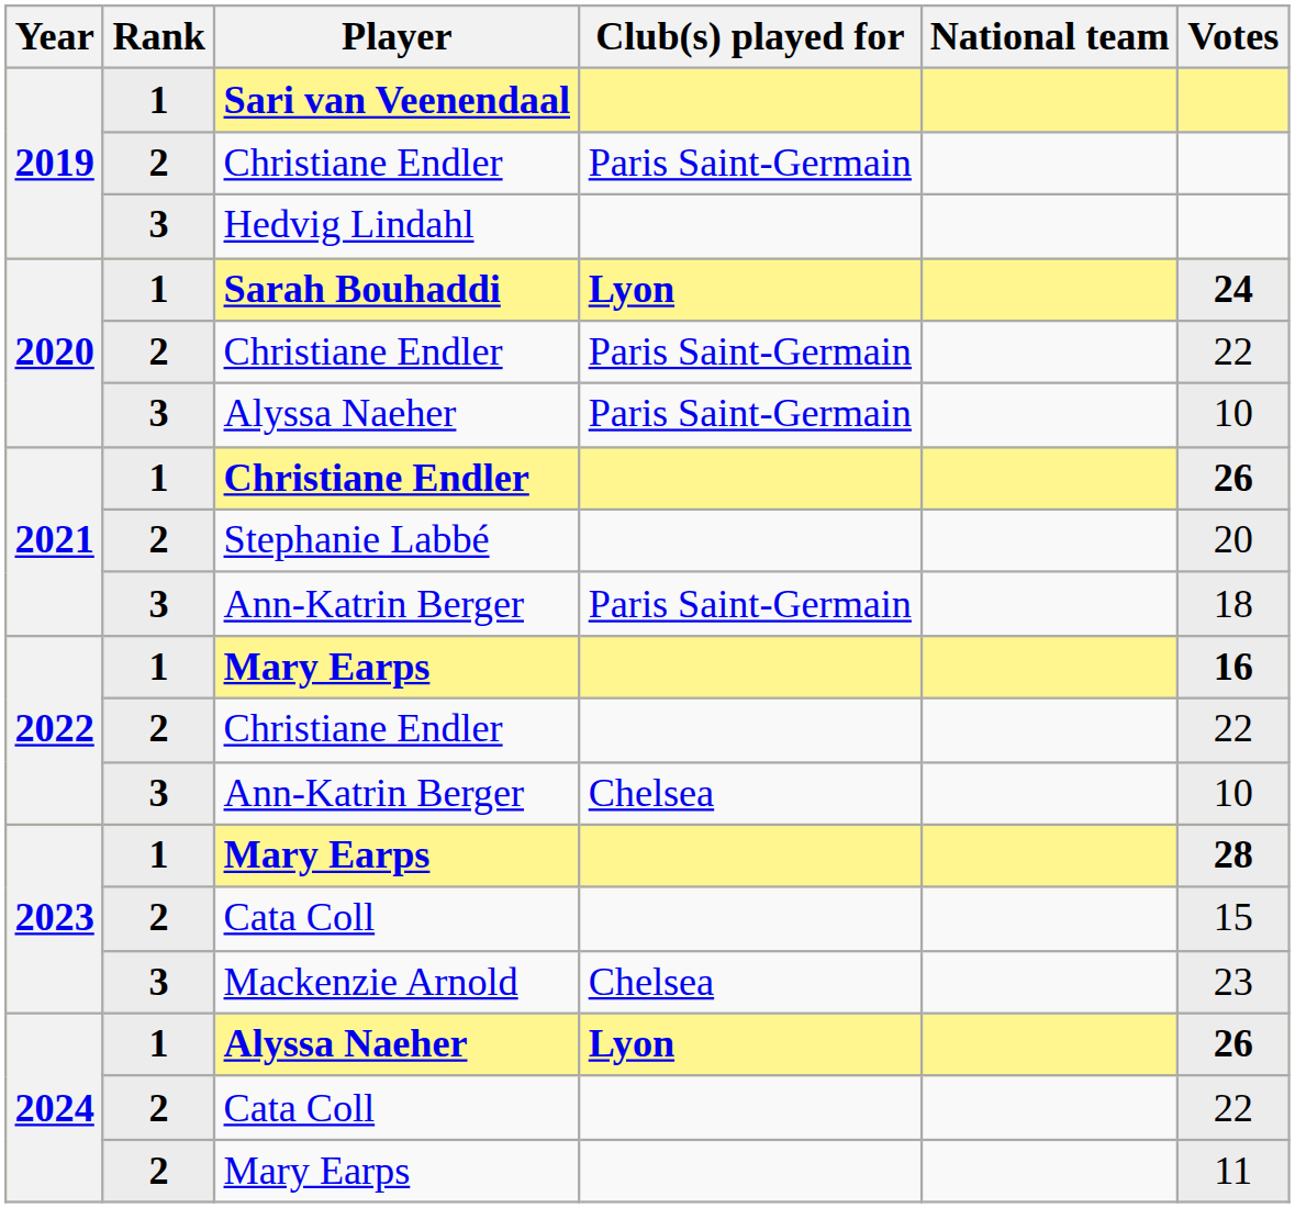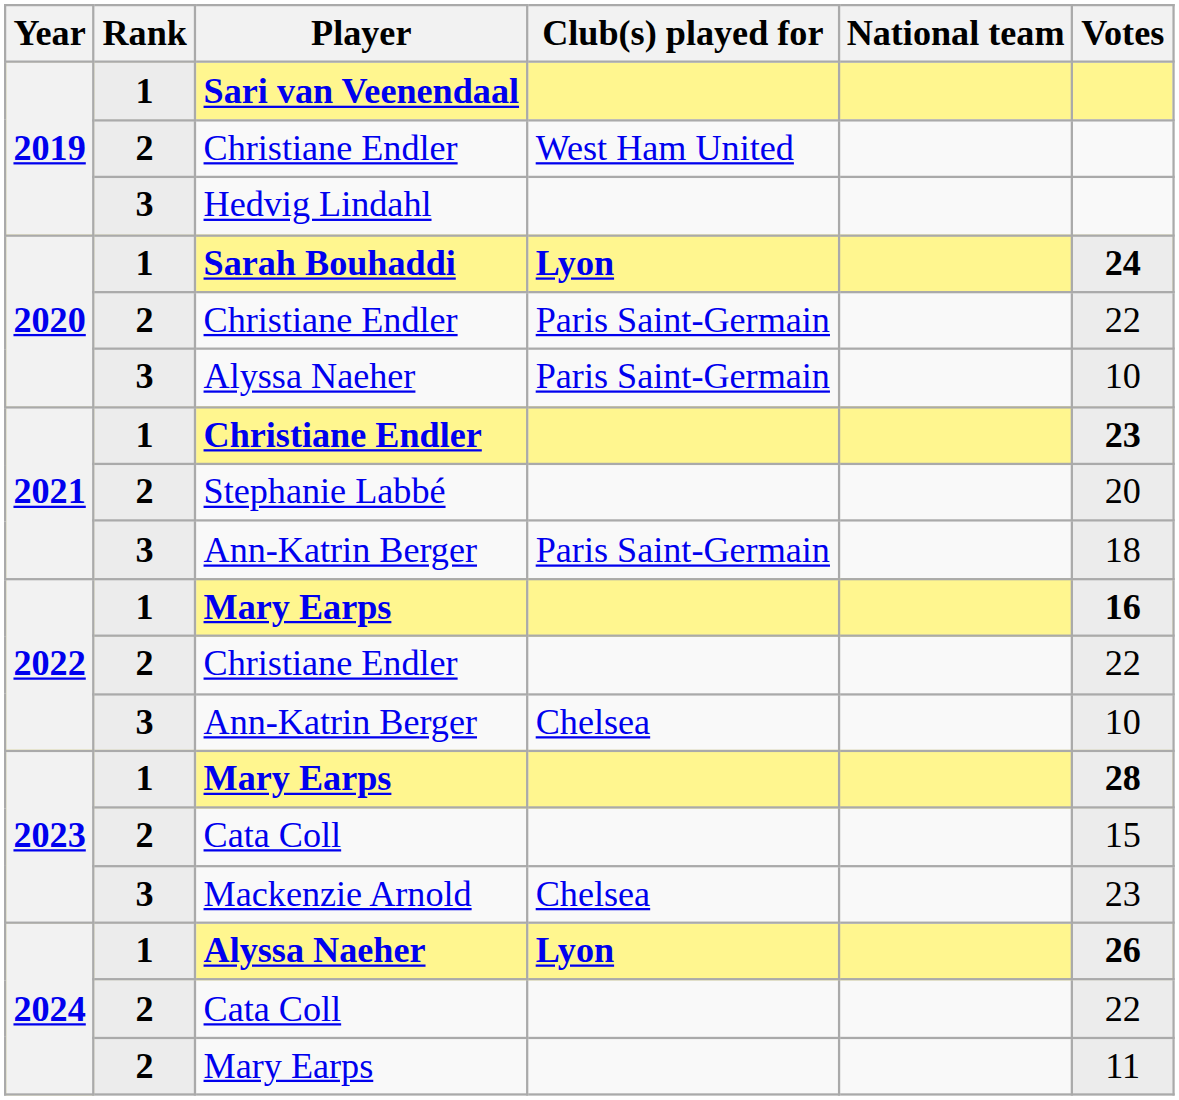2019 / Christiane Endler | Club(s) played for: Paris Saint-Germain -> West Ham United
2021 / Christiane Endler | Votes: 26 -> 23
